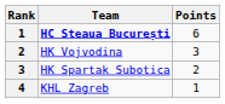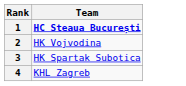- column: Points | 6 | 3 | 2 | 1
